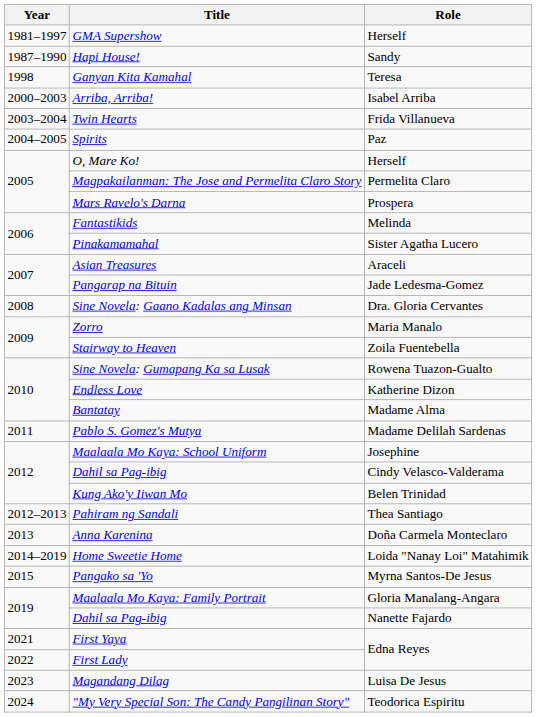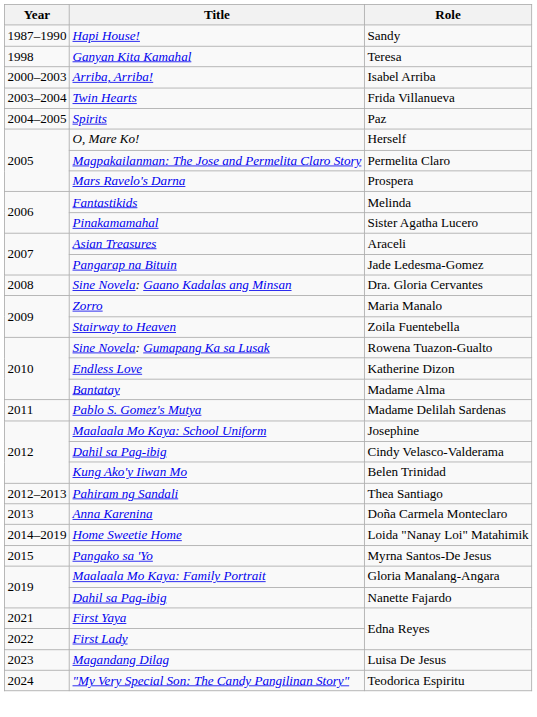- row: 1981–1997 | GMA Supershow | Herself
